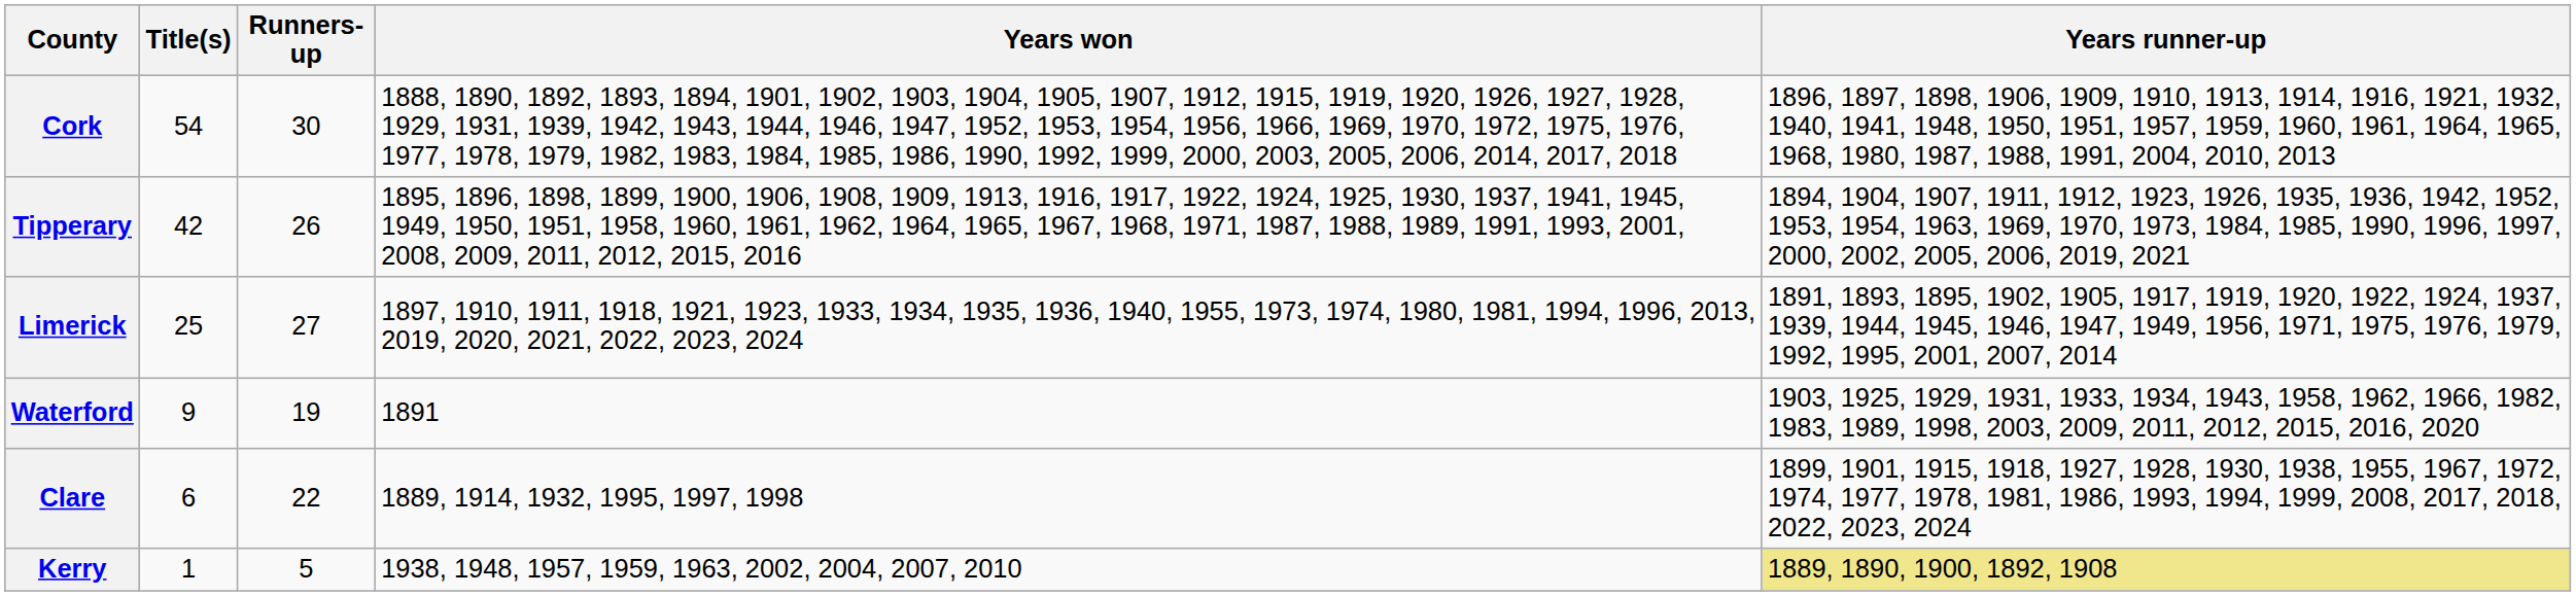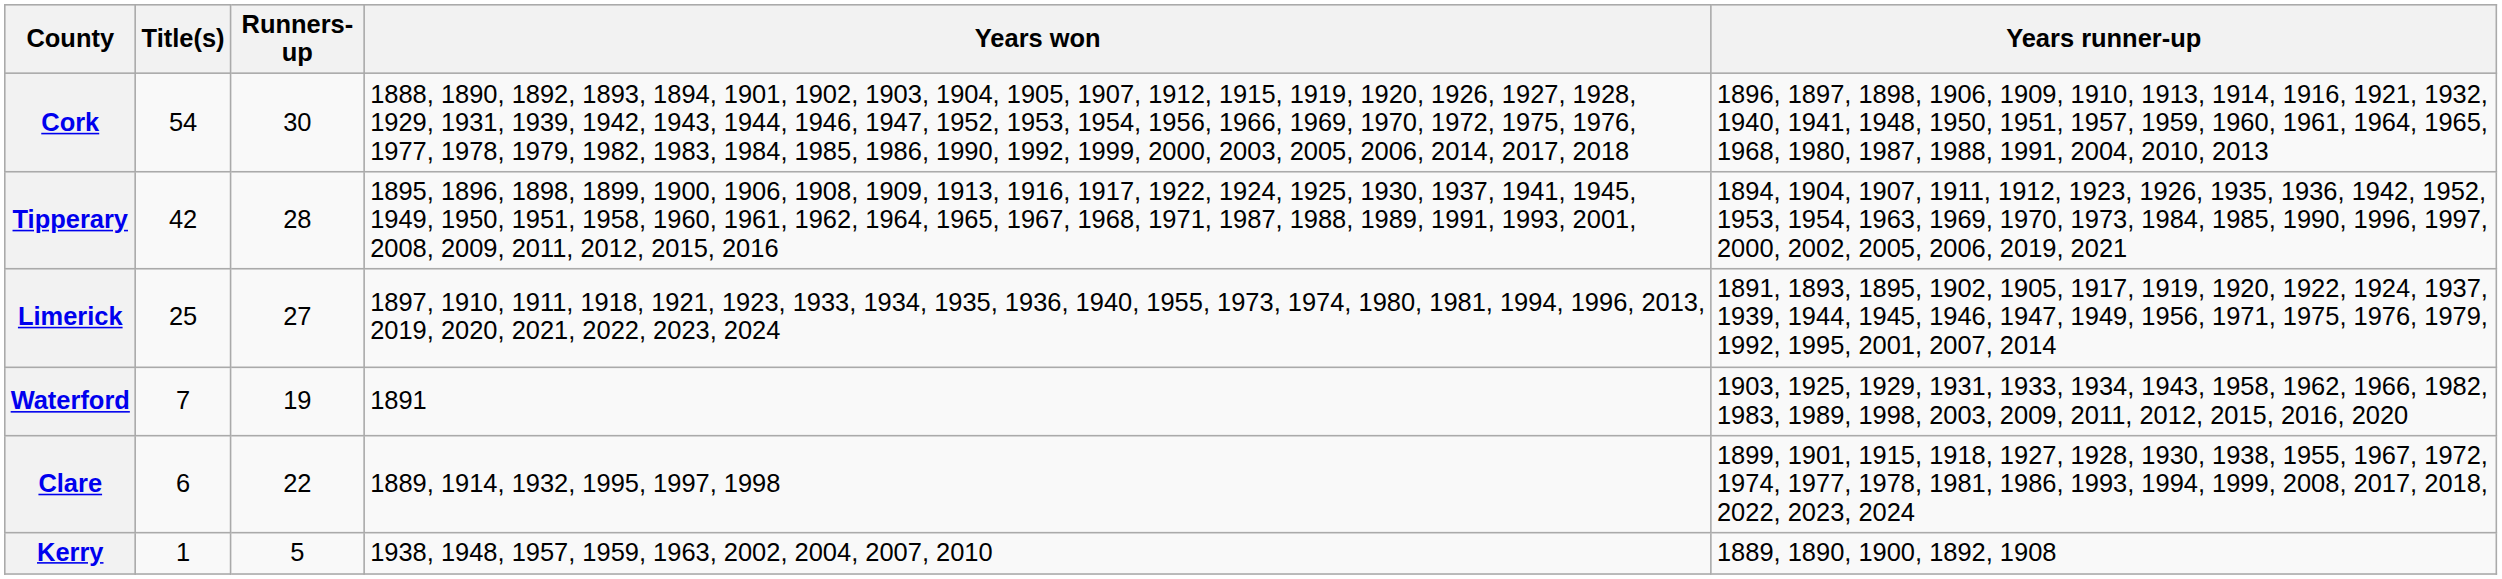Tipperary | Runners-up: 26 -> 28
Waterford | Title(s): 9 -> 7
Kerry | Years runner-up: khaki background -> no background
